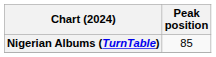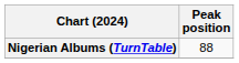Nigerian Albums (TurnTable) | Peak position: 85 -> 88
